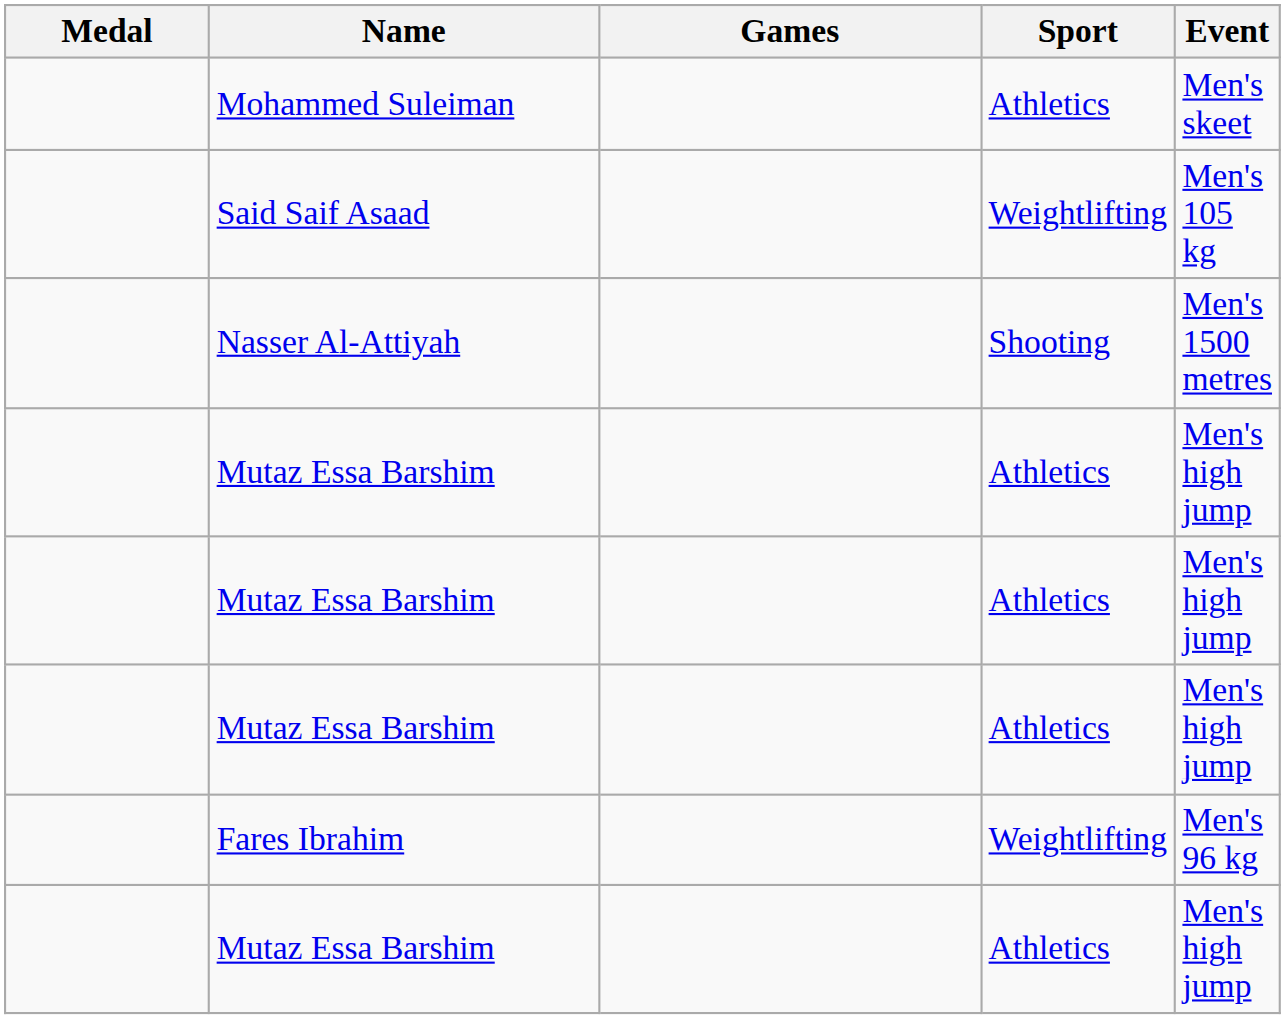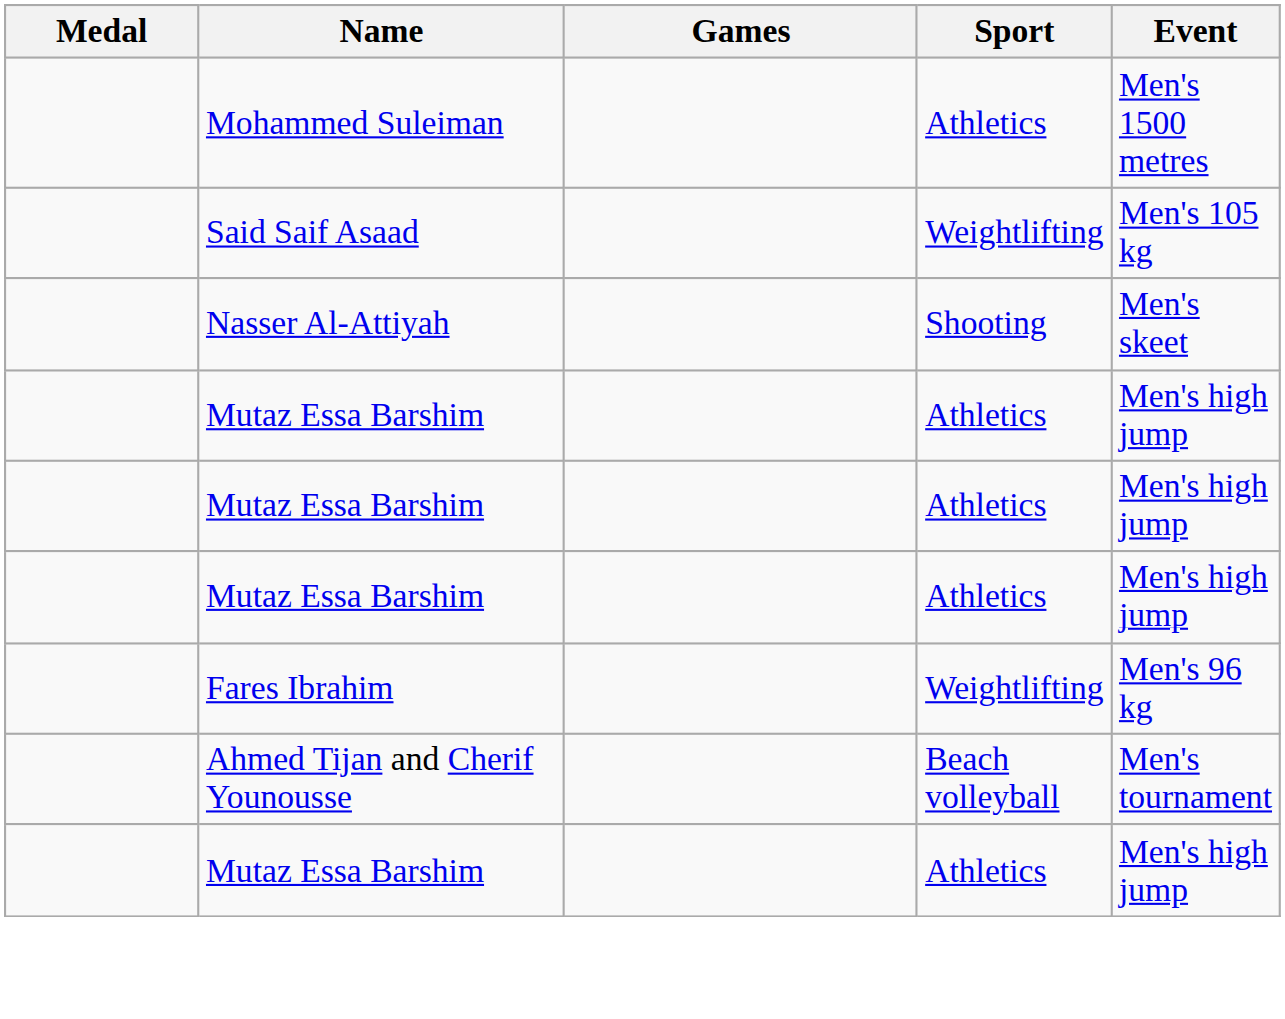Mohammed Suleiman | Event: Men's skeet -> Men's 1500 metres
Nasser Al-Attiyah | Event: Men's 1500 metres -> Men's skeet
+ row: Ahmed Tijan and Cherif Younousse | Beach volleyball | Men's tournament
